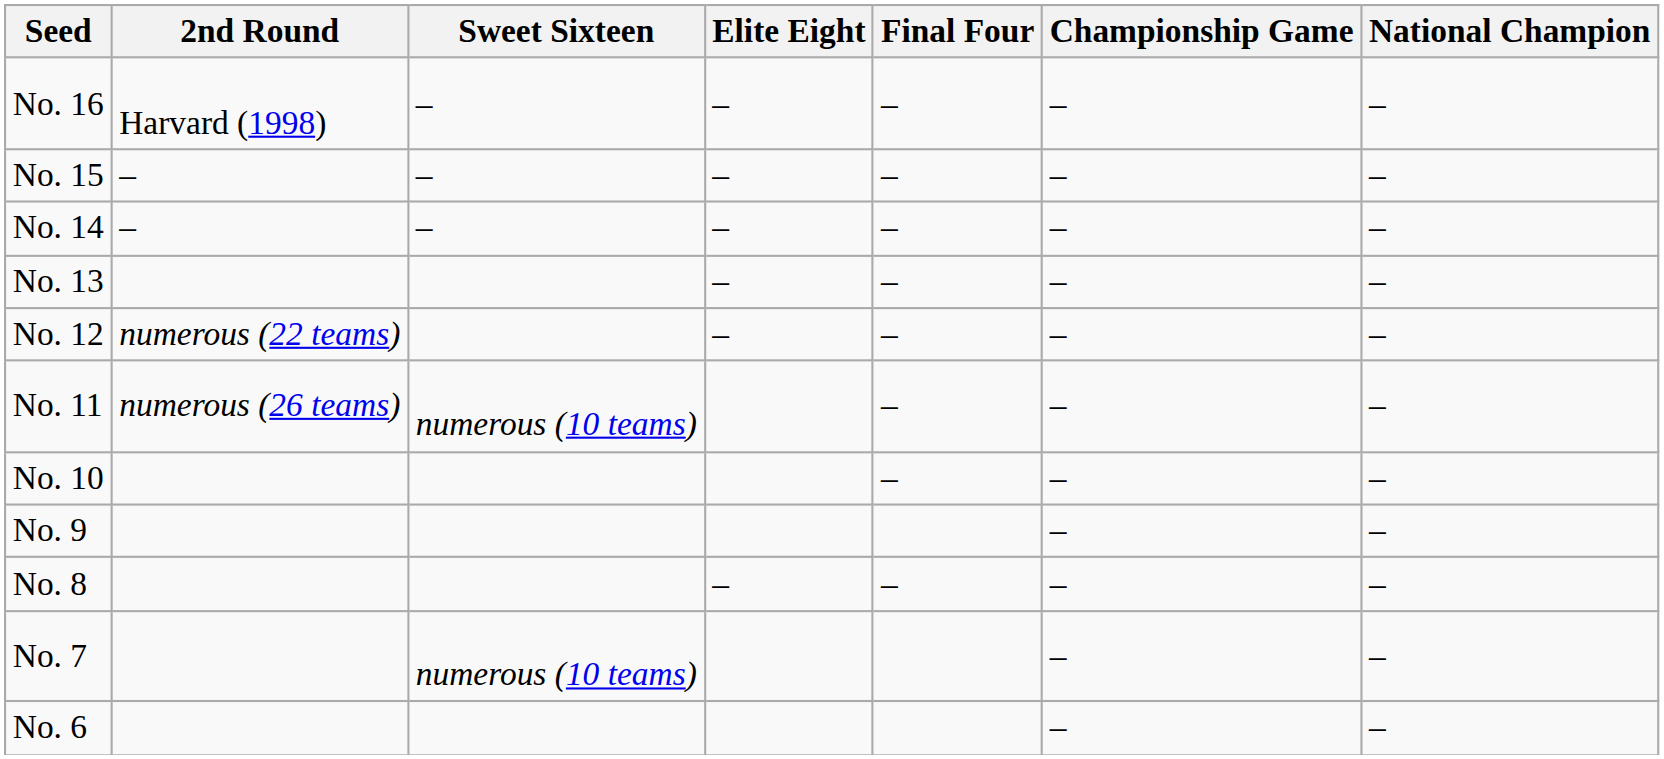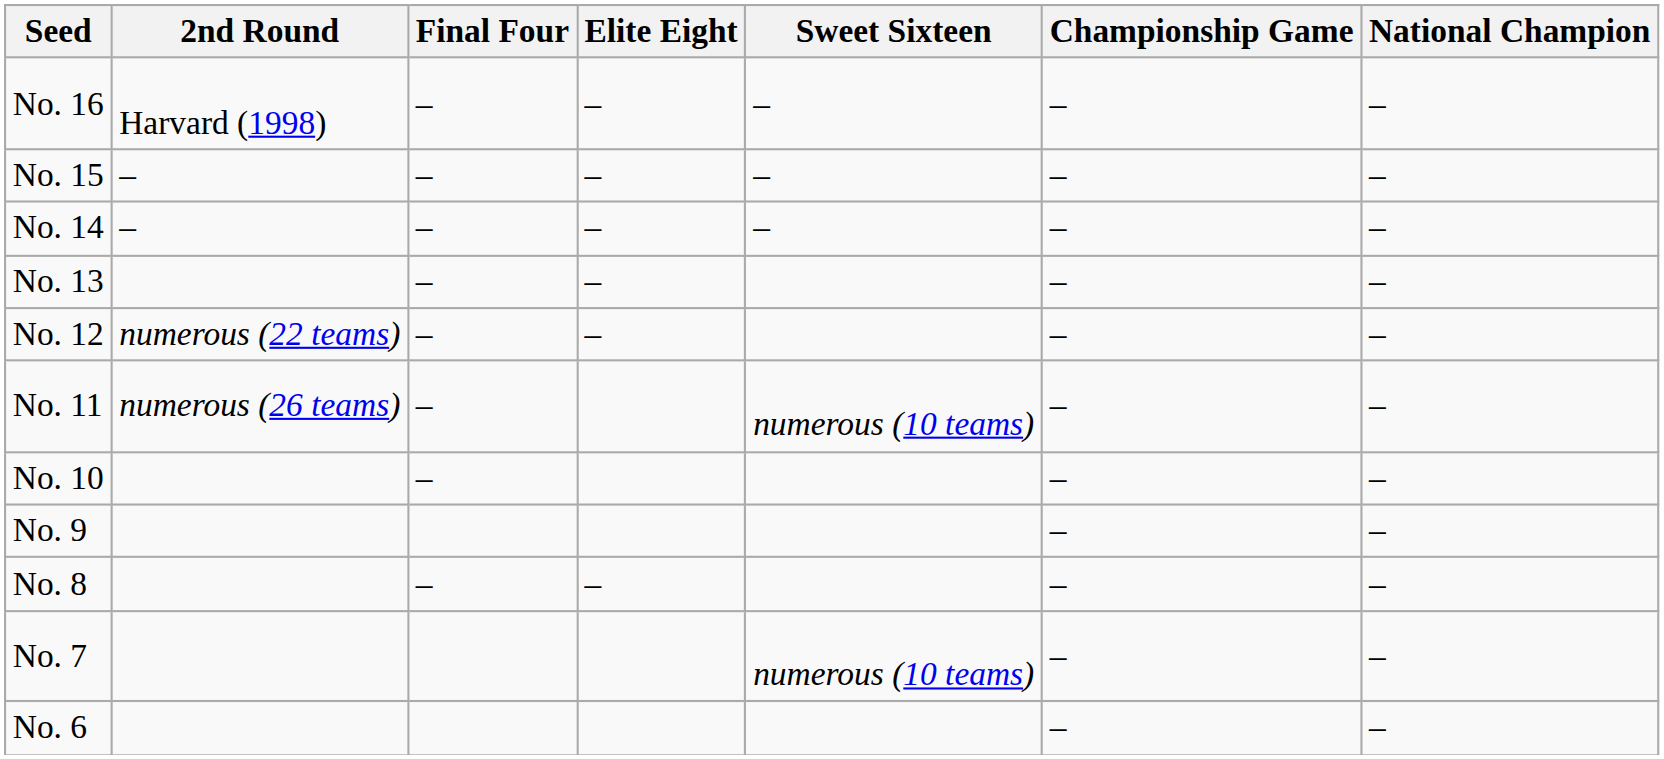columns swapped: Sweet Sixteen <-> Final Four
